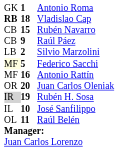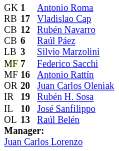Vladislao Cap | column 1: bold -> normal
Vladislao Cap | column 2: 18 -> 17
Rubén Navarro | column 2: 15 -> 12
Raúl Páez | column 2: 9 -> 6
Silvio Marzolini | column 2: 2 -> 3
Federico Sacchi | column 2: 5 -> 7
Rubén H. Sosa | column 1: lightgrey background -> no background
Raúl Belén | column 2: 11 -> 13
